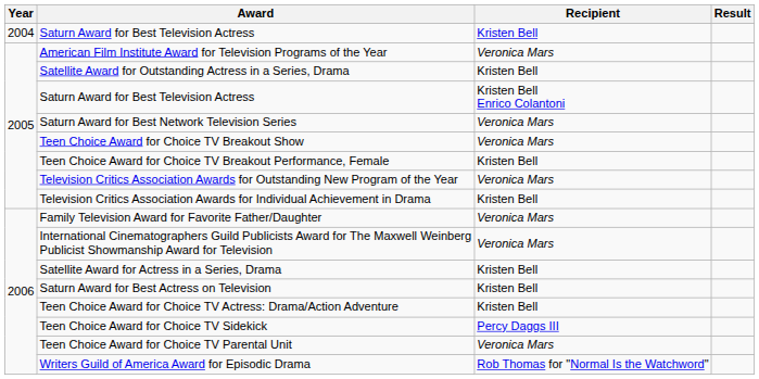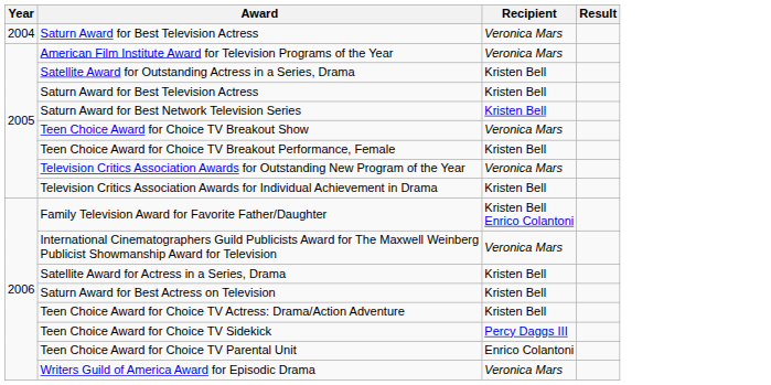2004 / Saturn Award for Best Television Actress | Recipient: Kristen Bell -> Veronica Mars
2005 / Saturn Award for Best Television Actress | Recipient: Kristen Bell Enrico Colantoni -> Kristen Bell
Saturn Award for Best Network Television Series | Recipient: Veronica Mars -> Kristen Bell
Family Television Award for Favorite Father/Daughter | Recipient: Veronica Mars -> Kristen Bell Enrico Colantoni
Teen Choice Award for Choice TV Parental Unit | Recipient: Veronica Mars -> Enrico Colantoni
Writers Guild of America Award for Episodic Drama | Recipient: Rob Thomas for "Normal Is the Watchword" -> Veronica Mars
